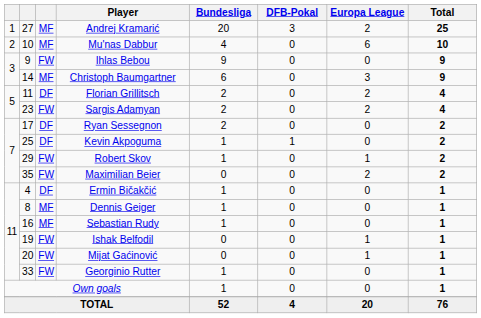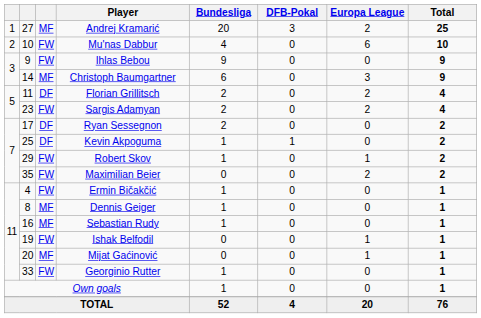Mu'nas Dabbur | column 3: MF -> FW
Ermin Bičakčić | column 3: DF -> FW
Mijat Gaćinović | column 3: FW -> MF
